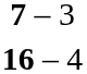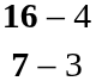rows swapped: 16 – 4 <-> 7 – 3
